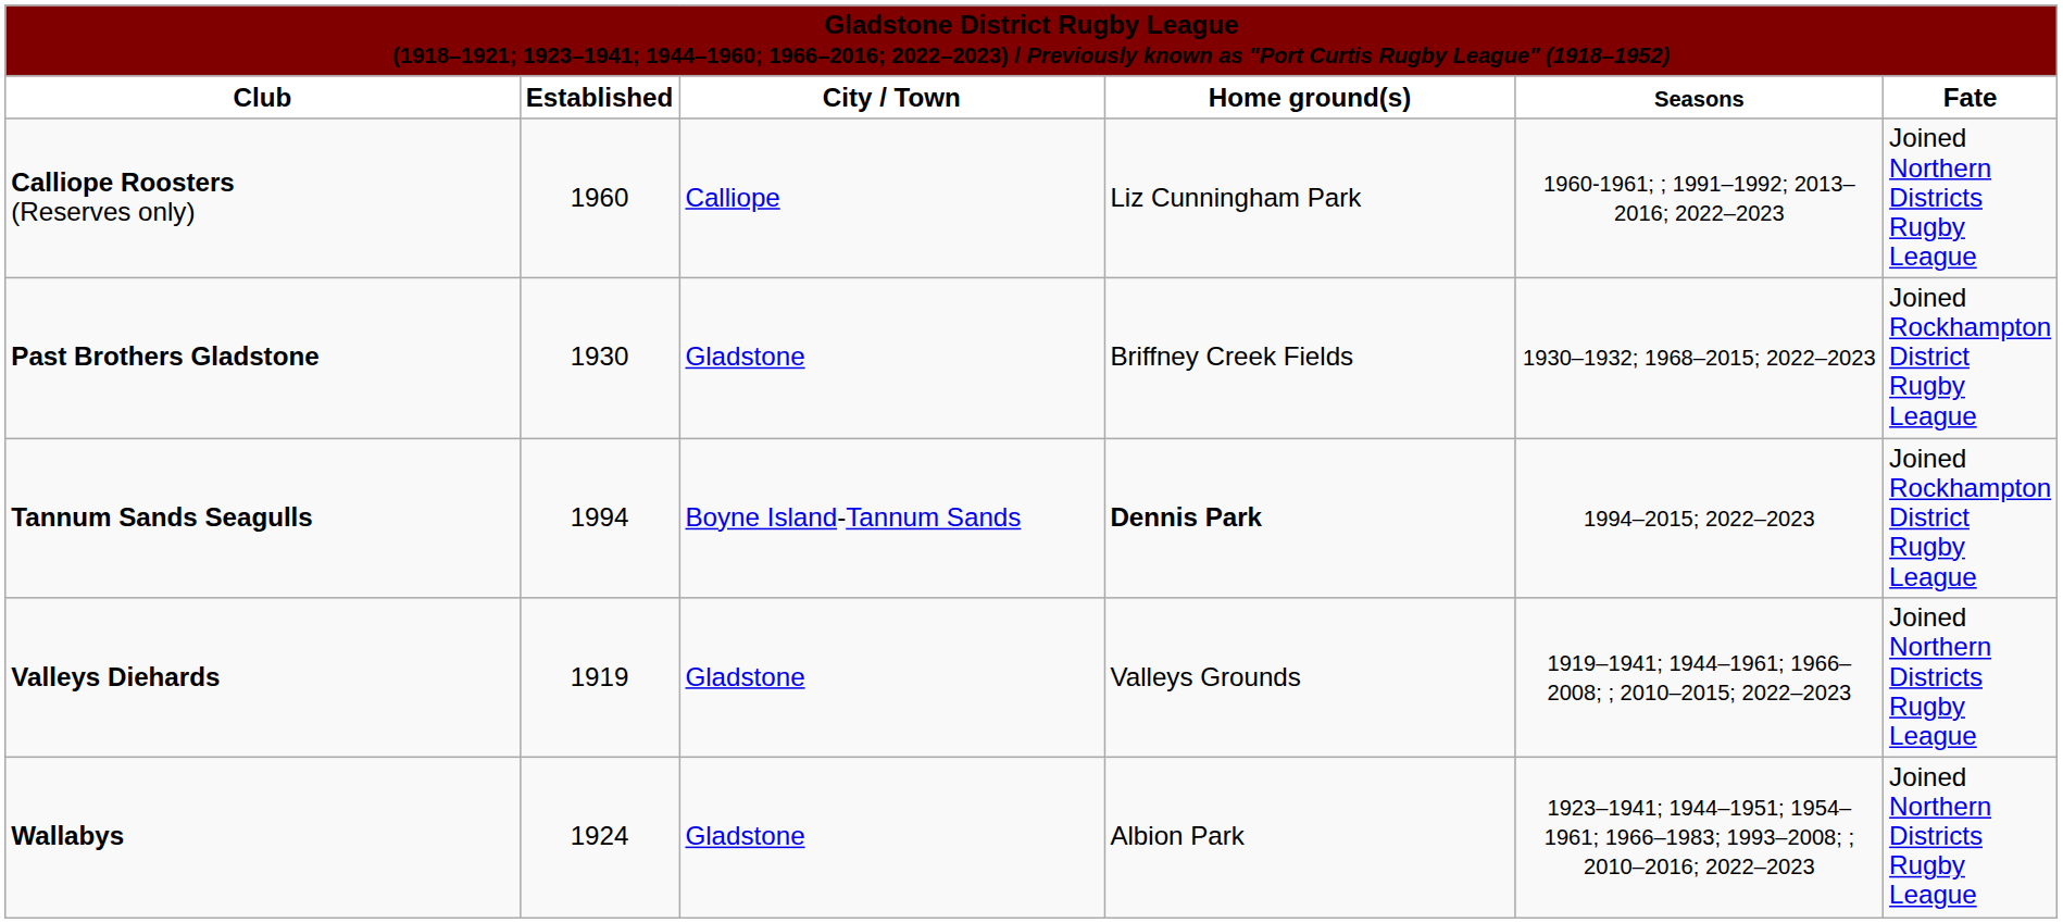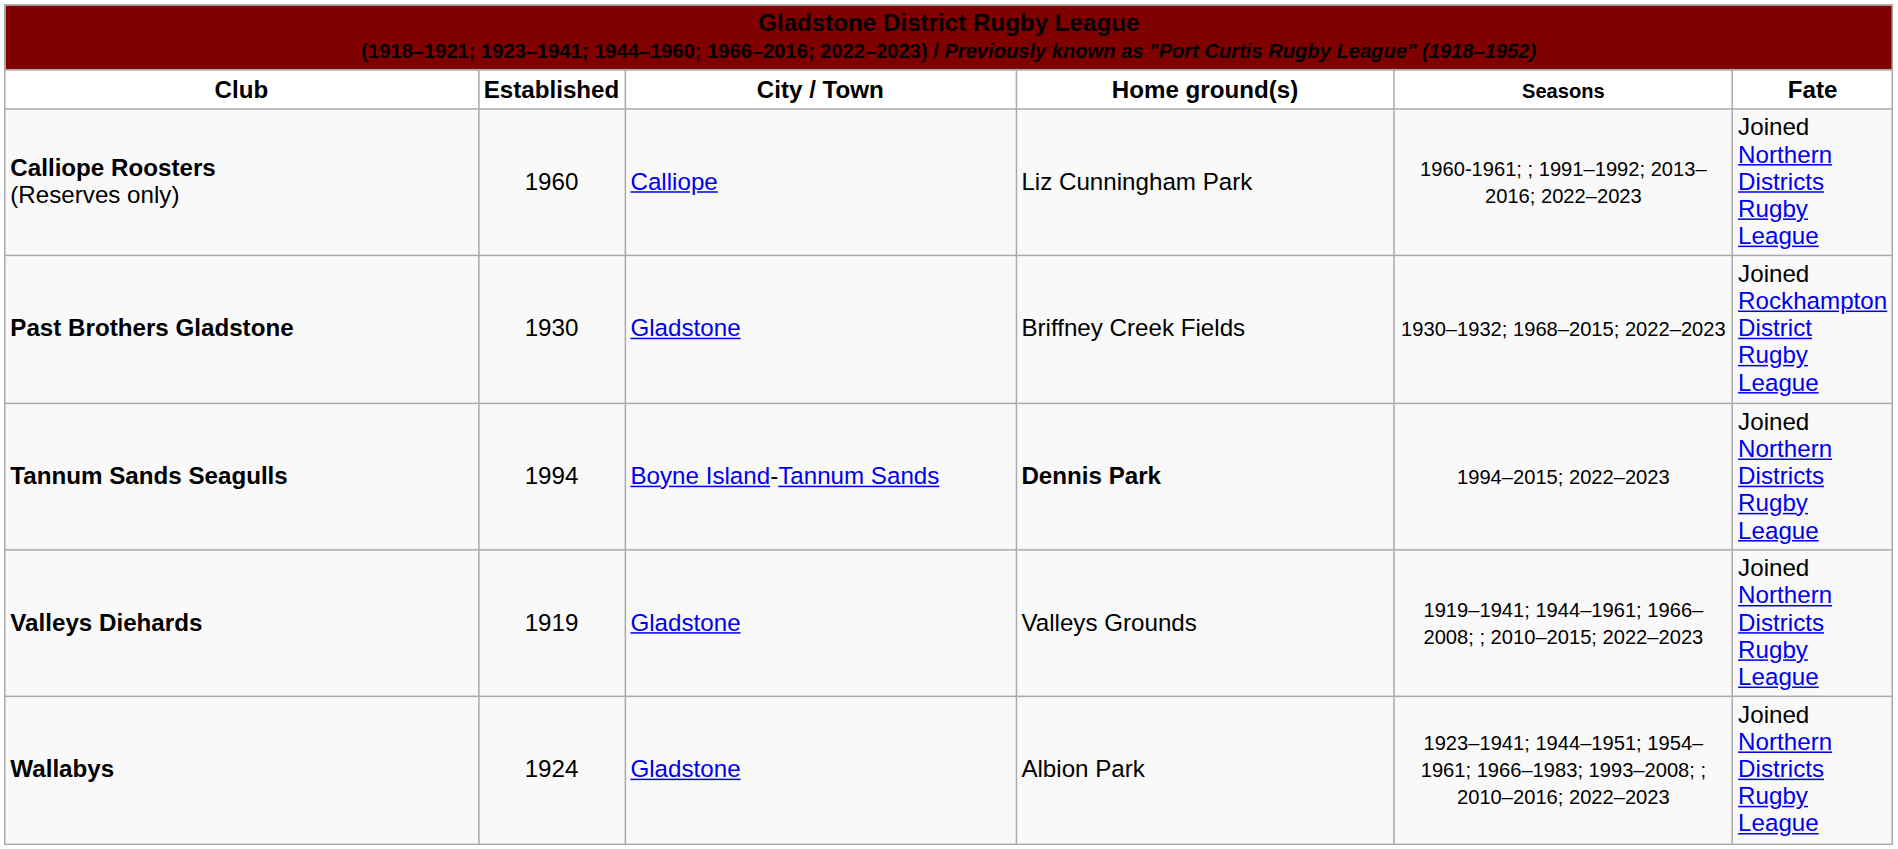Tannum Sands Seagulls | column 6: Joined Rockhampton District Rugby League -> Joined Northern Districts Rugby League
